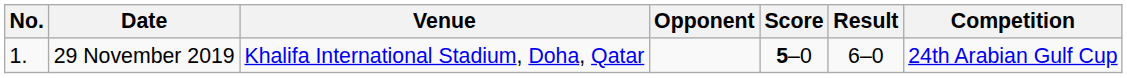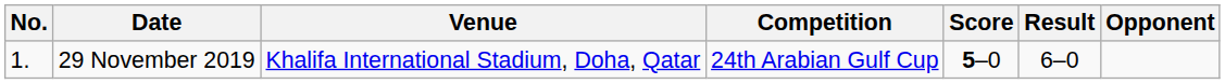columns swapped: Opponent <-> Competition
